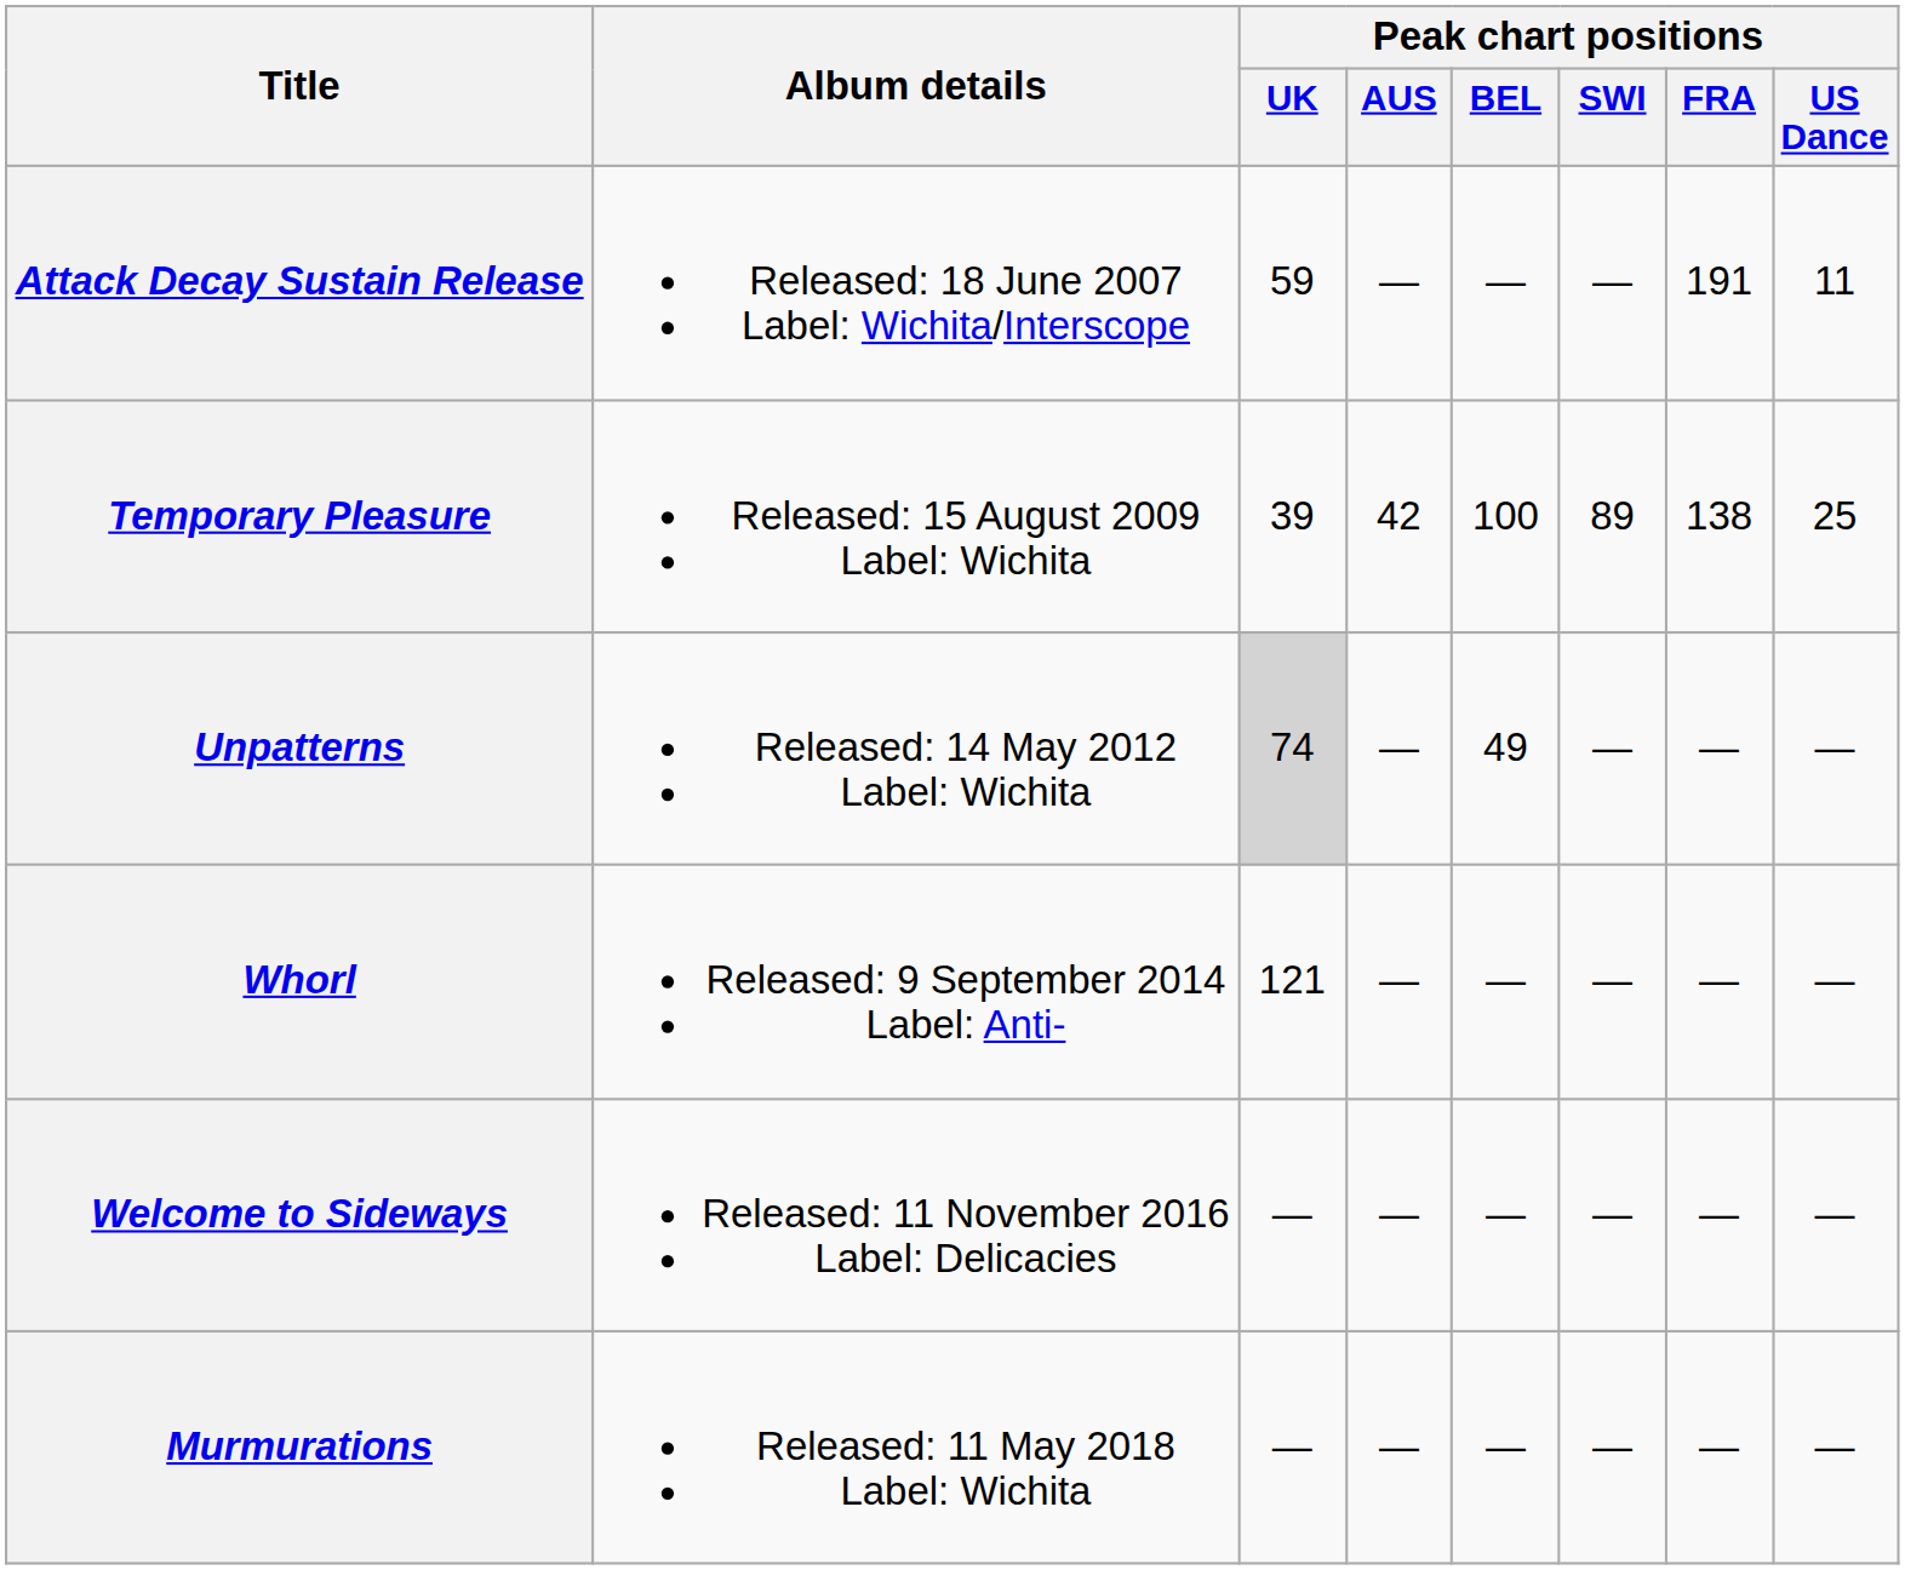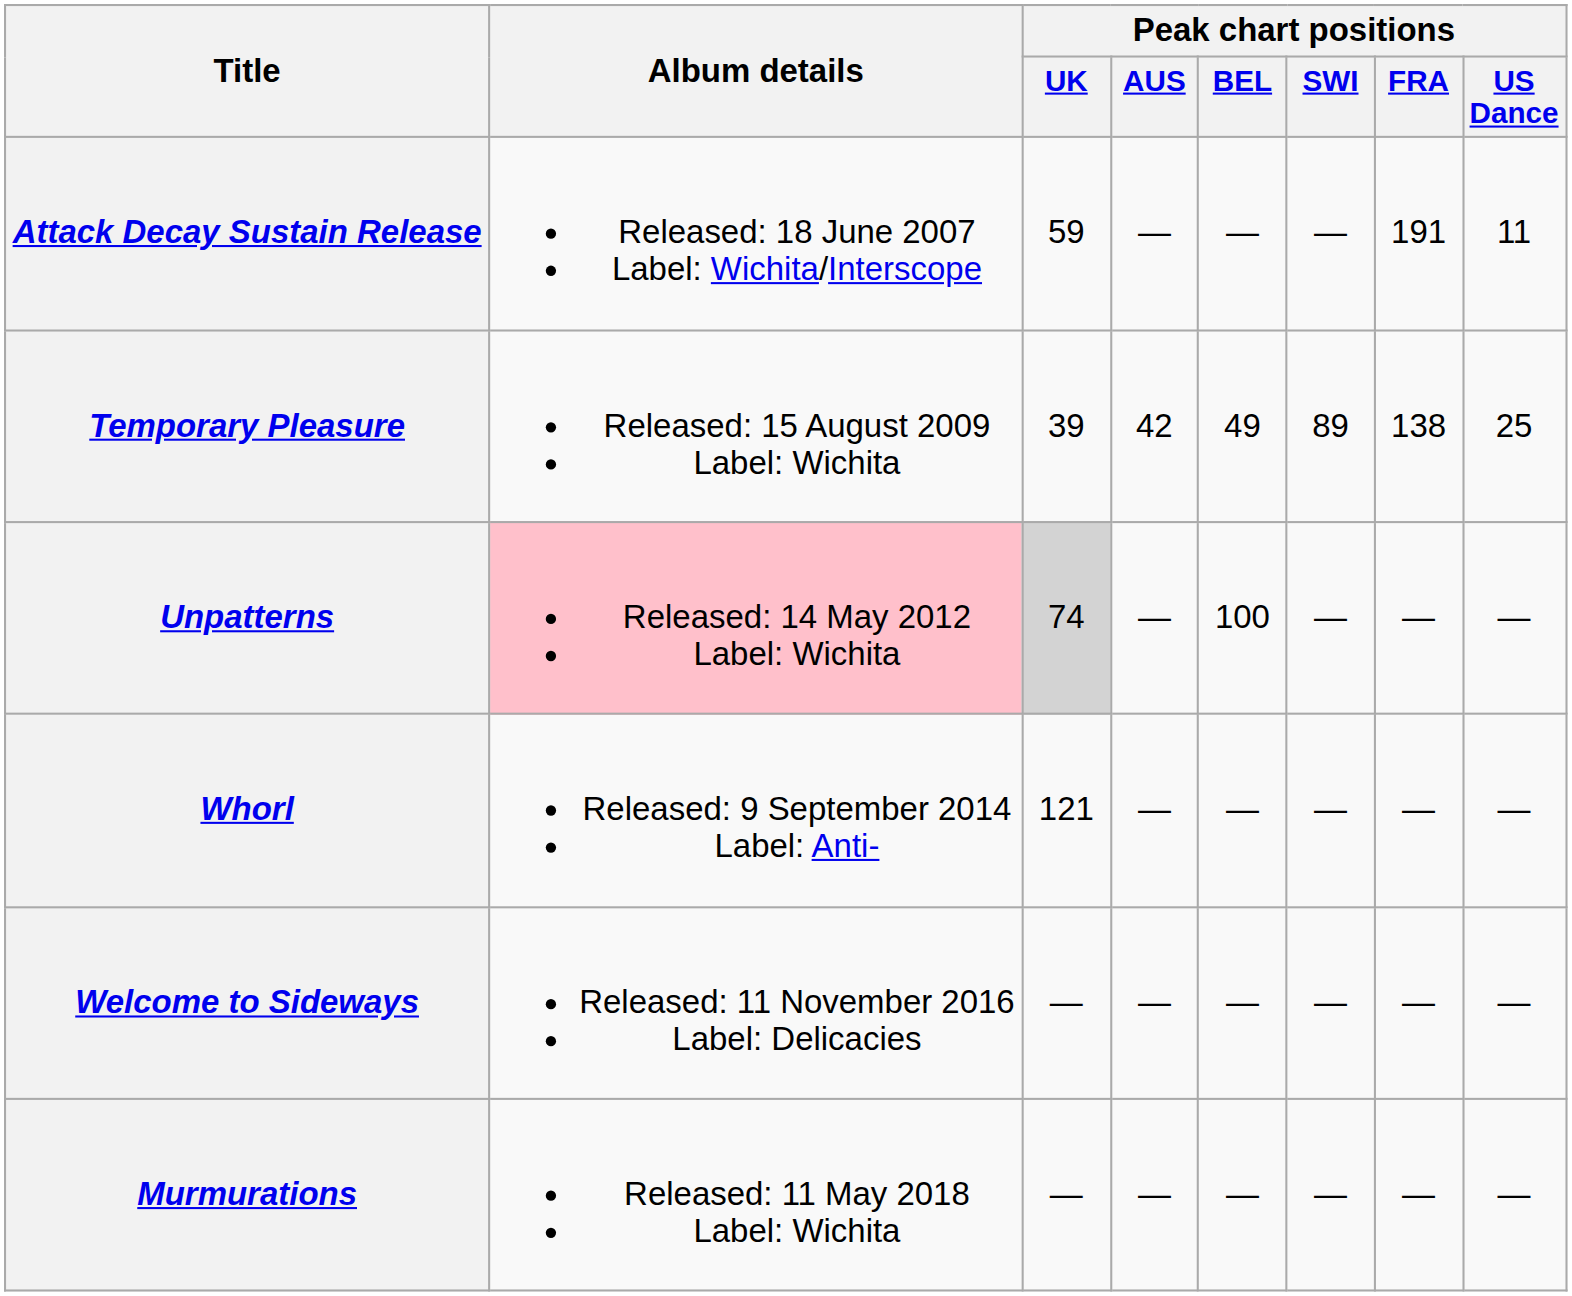Temporary Pleasure | Peak chart positions / BEL: 100 -> 49
Unpatterns | Album details: no background -> pink background
Unpatterns | Peak chart positions / BEL: 49 -> 100
